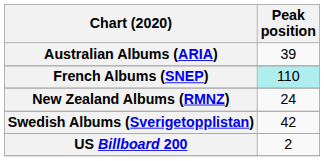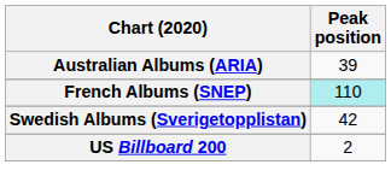- row: New Zealand Albums (RMNZ) | 24
